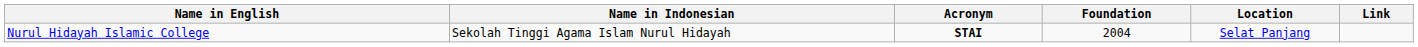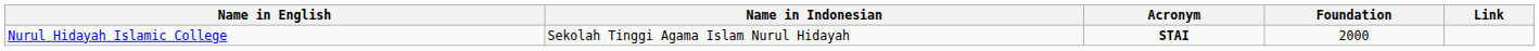- column: Location | Selat Panjang
Nurul Hidayah Islamic College | Foundation: 2004 -> 2000
